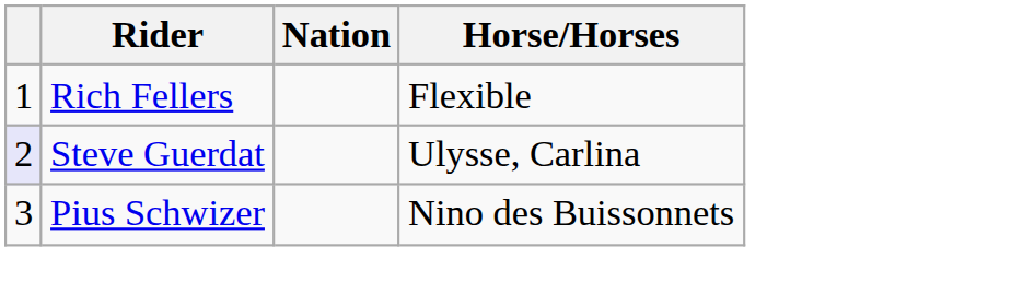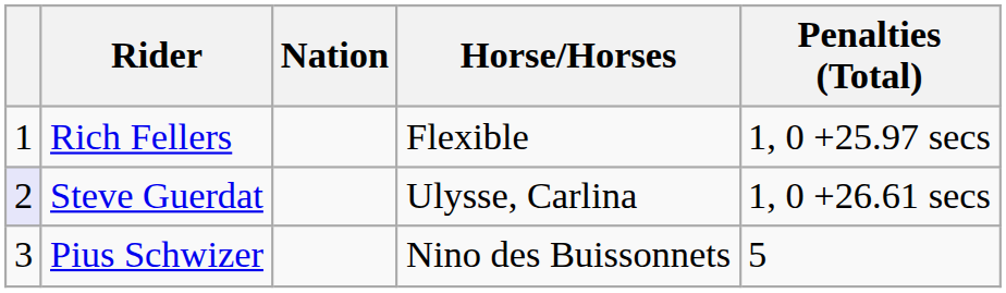+ column: Penalties (Total) | 1, 0 +25.97 secs | 1, 0 +26.61 secs | 5
